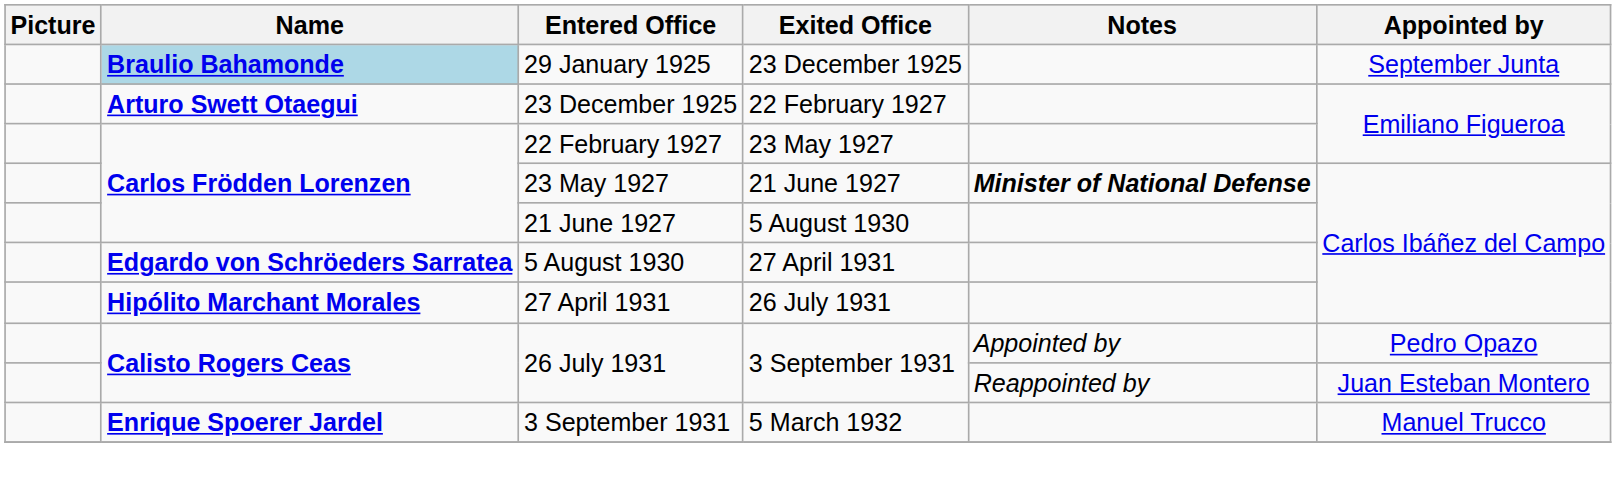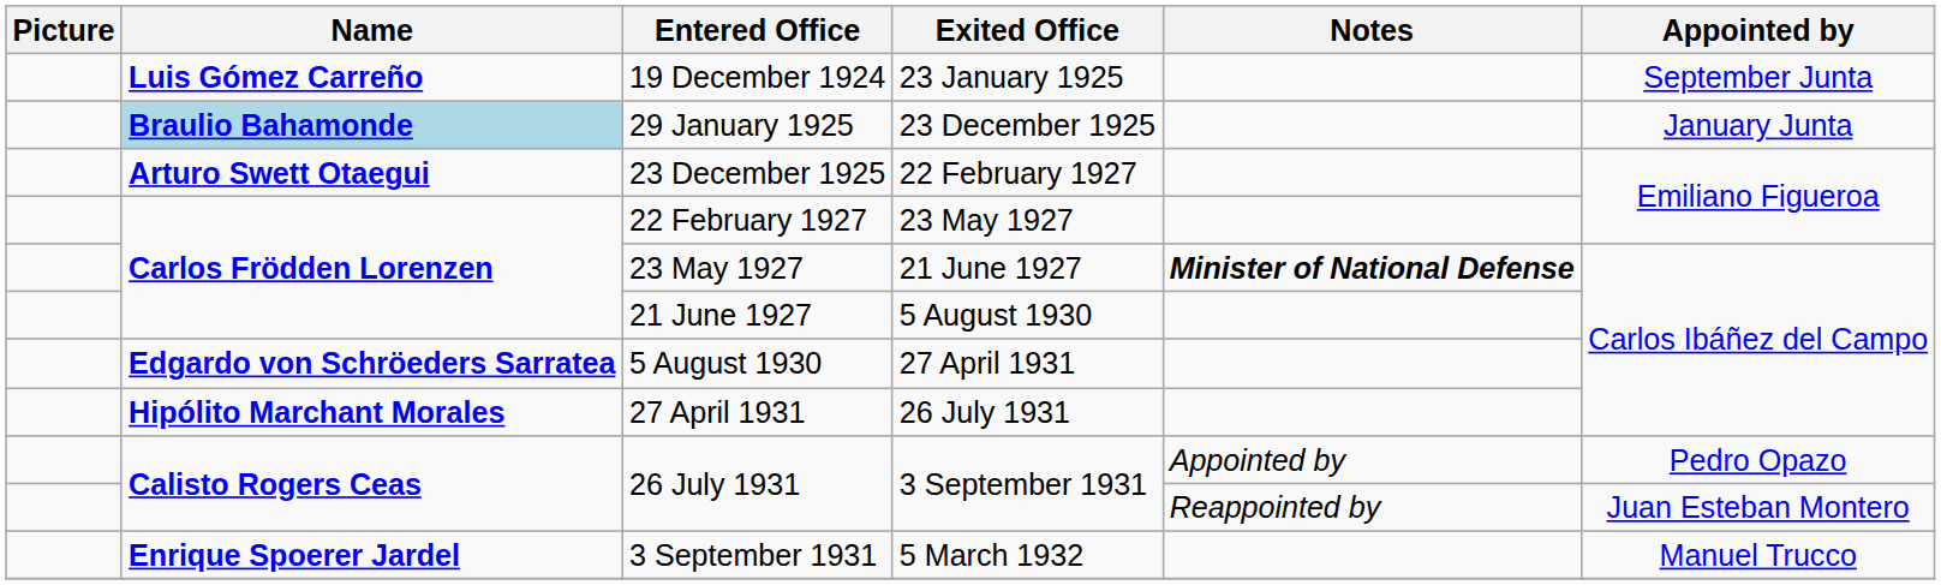+ row: Luis Gómez Carreño | 19 December 1924 | 23 January 1925 | September Junta
29 January 1925 | Appointed by: September Junta -> January Junta
